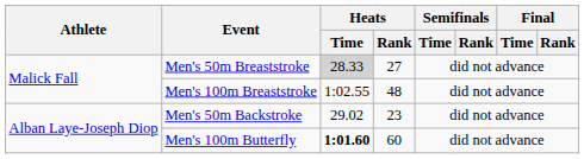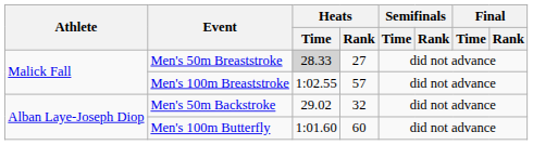Men's 100m Breaststroke | Heats / Rank: 48 -> 57
Men's 50m Backstroke | Heats / Rank: 23 -> 32
Men's 100m Butterfly | Heats / Time: bold -> normal
